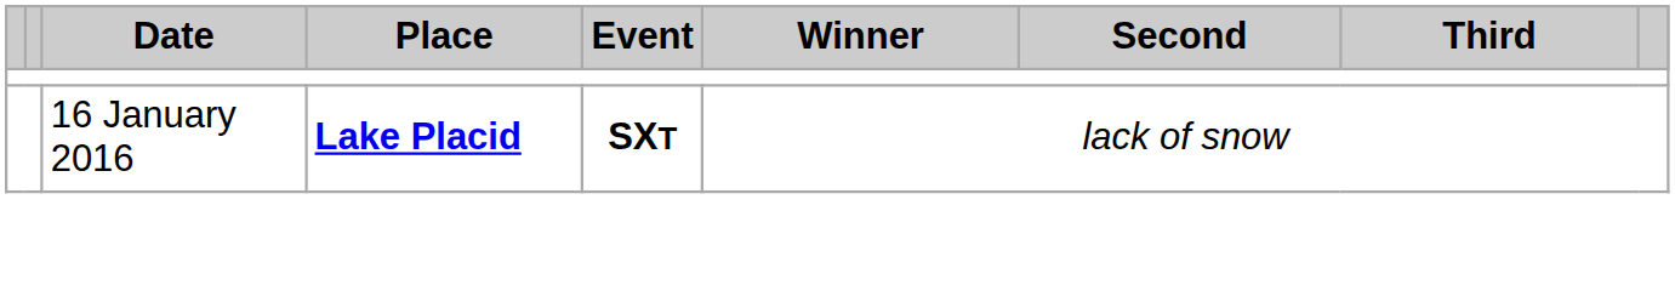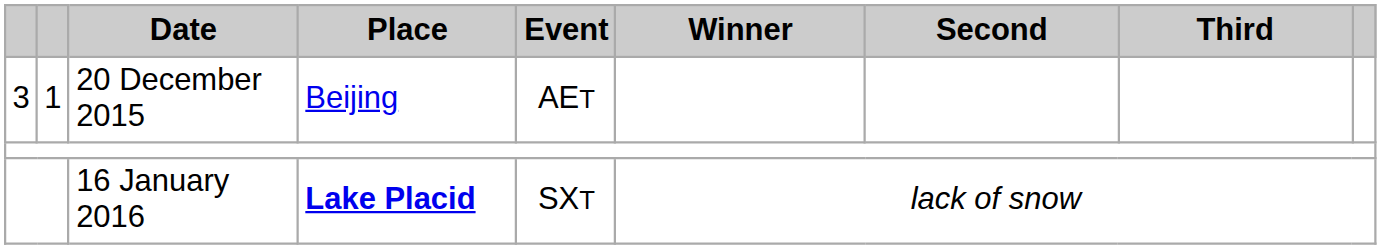+ row: 3 | 1 | 20 December 2015 | Beijing | AET
16 January 2016 | Event: bold -> normal
